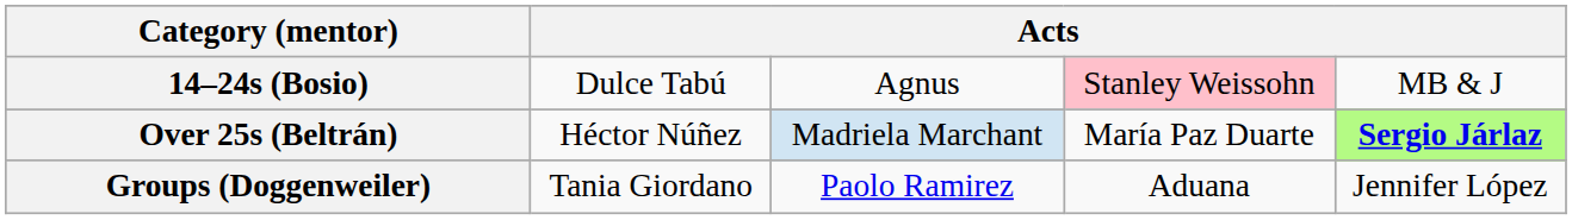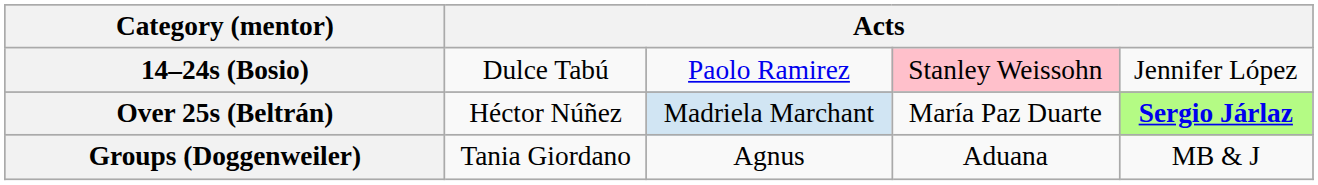14–24s (Bosio) | column 3: Agnus -> Paolo Ramirez
14–24s (Bosio) | column 5: MB & J -> Jennifer López
Groups (Doggenweiler) | column 3: Paolo Ramirez -> Agnus
Groups (Doggenweiler) | column 5: Jennifer López -> MB & J
